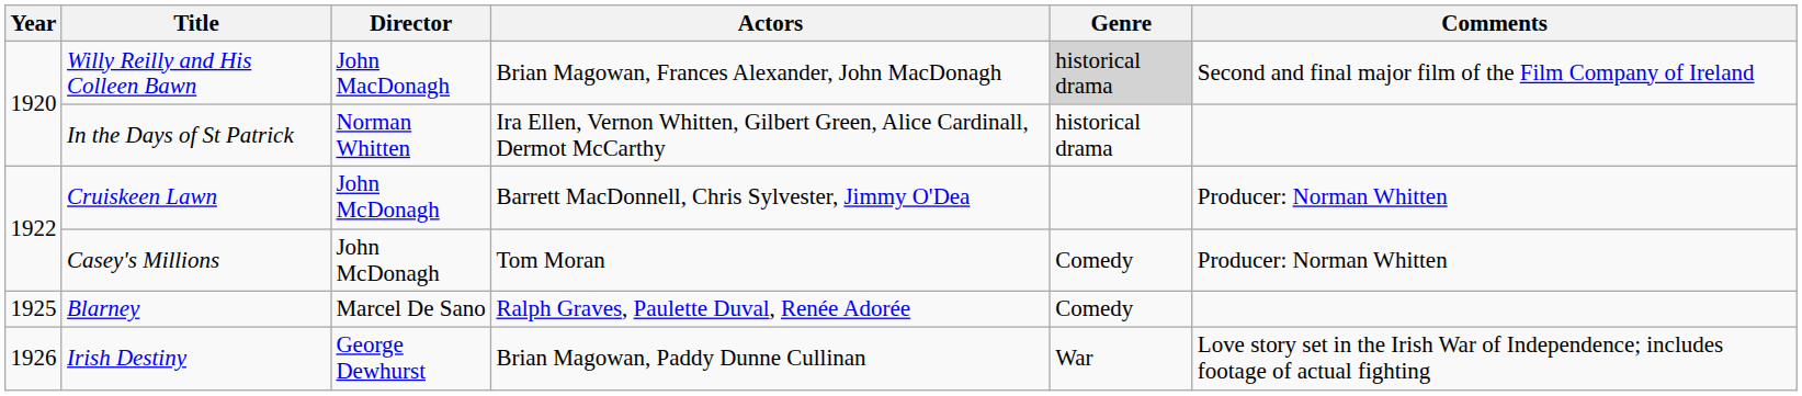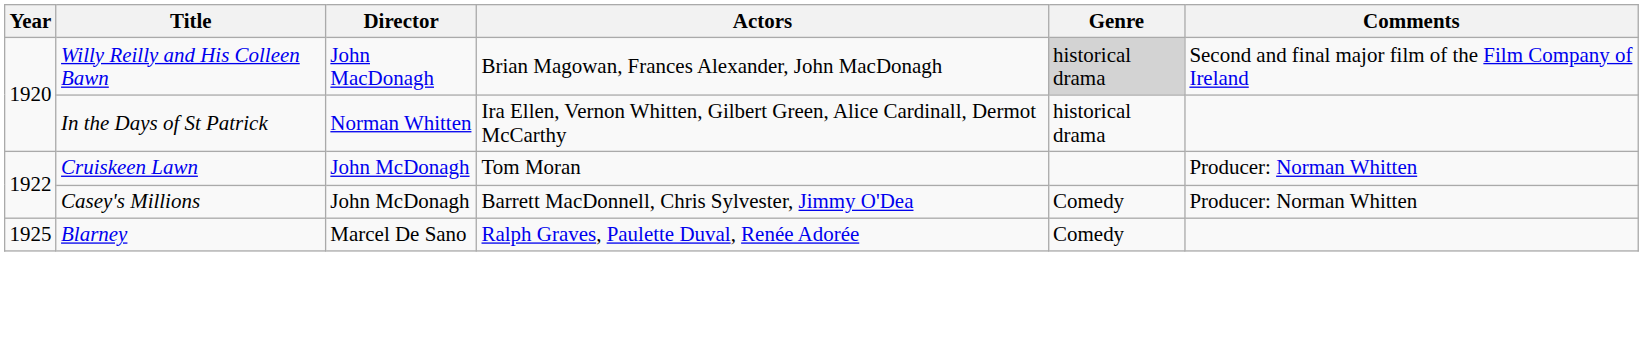Cruiskeen Lawn | Actors: Barrett MacDonnell, Chris Sylvester, Jimmy O'Dea -> Tom Moran
Casey's Millions | Actors: Tom Moran -> Barrett MacDonnell, Chris Sylvester, Jimmy O'Dea
- row: 1926 | Irish Destiny | George Dewhurst | Brian Magowan, Paddy Dunne Cullinan | War | Love story set in the Irish War of Independence; includes footage of actual fighting
